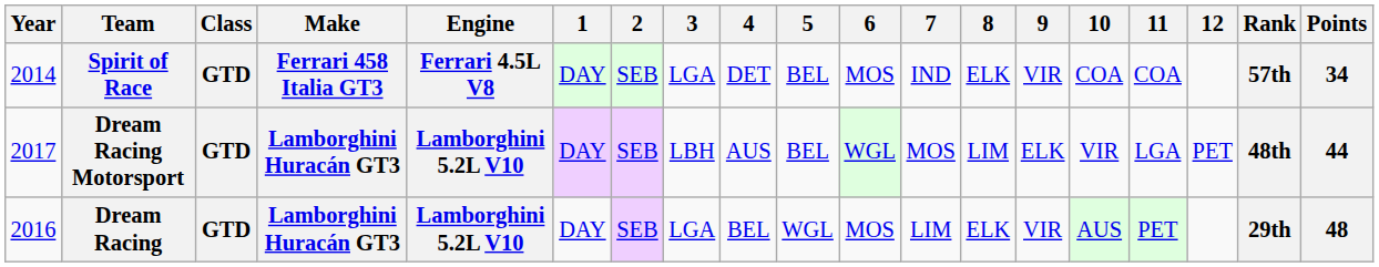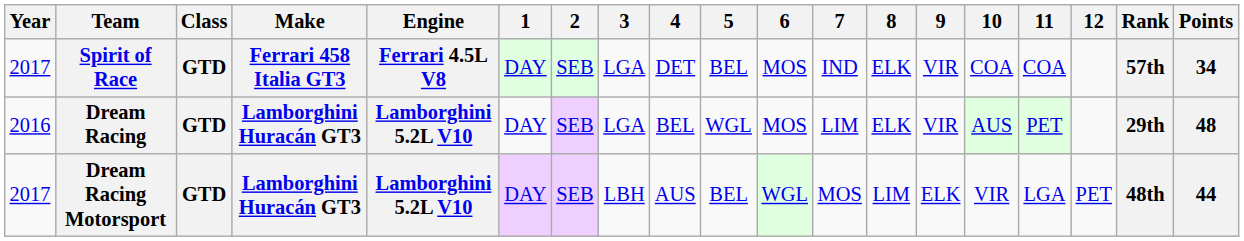Spirit of Race | Year: 2014 -> 2017
rows swapped: Dream Racing <-> Dream Racing Motorsport
